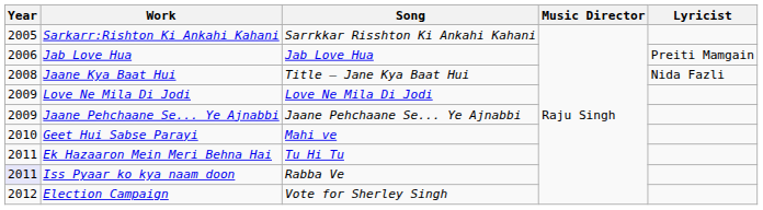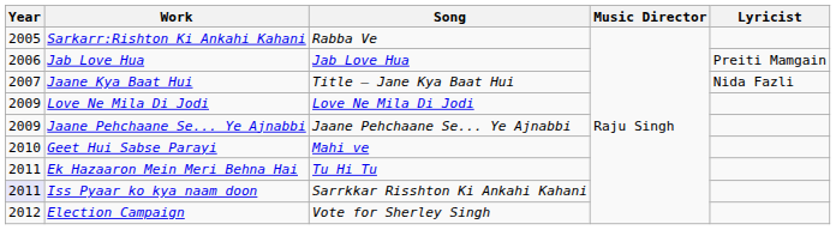Sarkarr:Rishton Ki Ankahi Kahani | Song: Sarrkkar Risshton Ki Ankahi Kahani -> Rabba Ve
Jaane Kya Baat Hui | Year: 2008 -> 2007
Iss Pyaar ko kya naam doon | Song: Rabba Ve -> Sarrkkar Risshton Ki Ankahi Kahani
